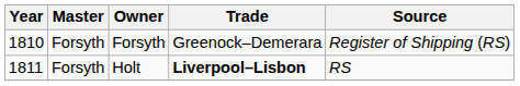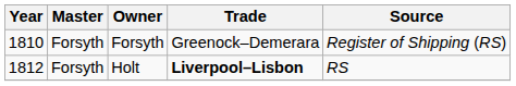Holt | Year: 1811 -> 1812
